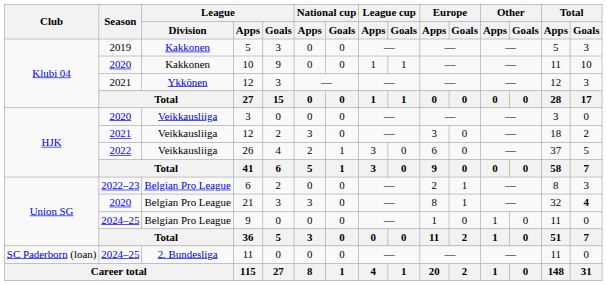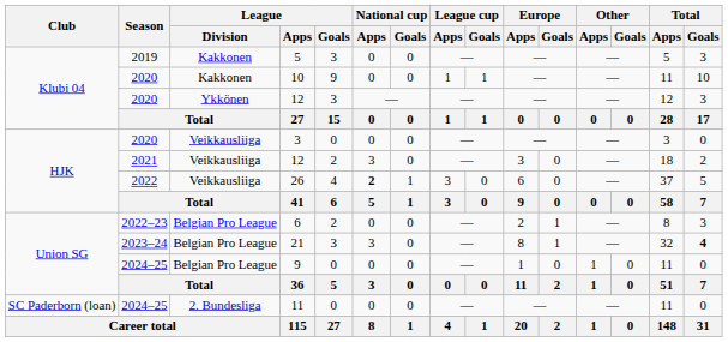Ykkönen / 12 | Season: 2021 -> 2020
26 | National cup / Apps: normal -> bold
21 | Season: 2020 -> 2023–24
